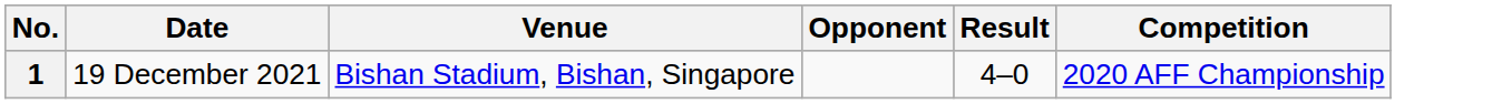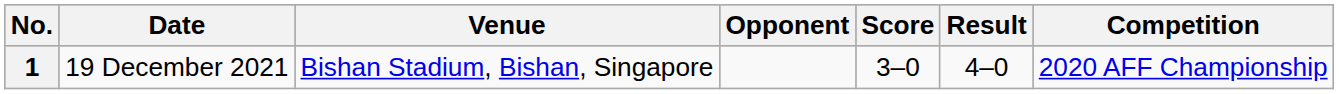+ column: Score | 3–0
